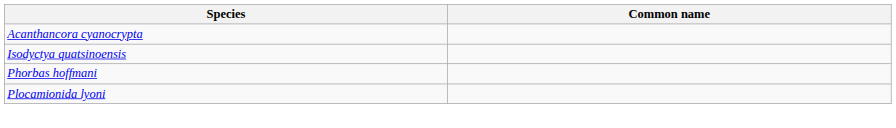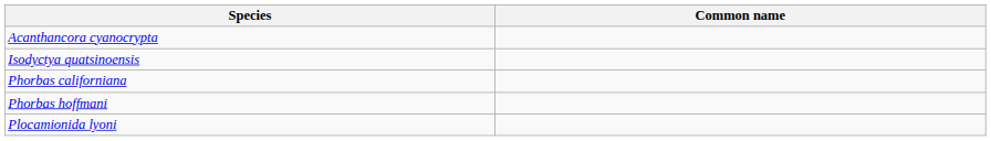+ row: Phorbas californiana
